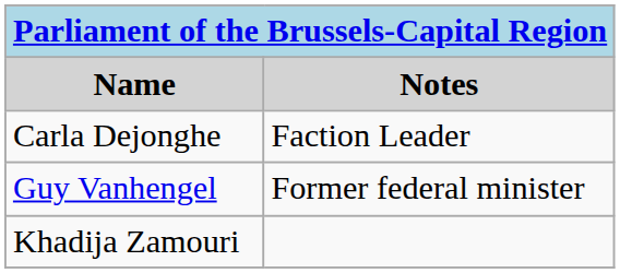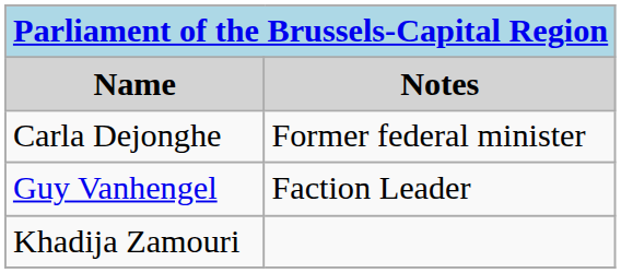Carla Dejonghe | Notes: Faction Leader -> Former federal minister
Guy Vanhengel | Notes: Former federal minister -> Faction Leader
